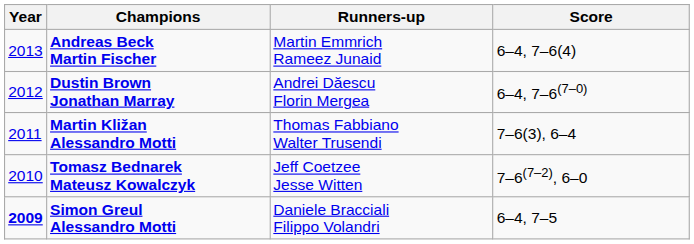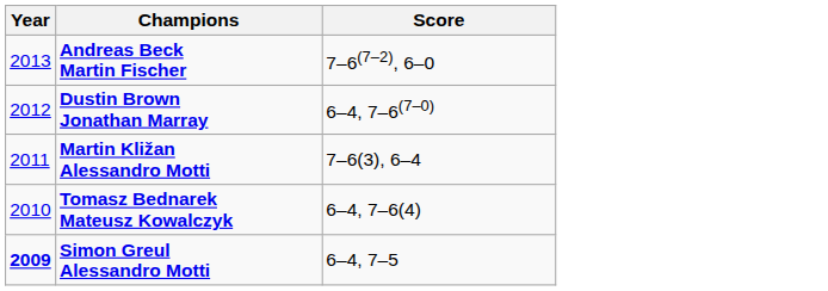- column: Runners-up | Martin Emmrich Rameez Junaid | Andrei Dăescu Florin Mergea | Thomas Fabbiano Walter Trusendi | Jeff Coetzee Jesse Witten | Daniele Bracciali Filippo Volandri
Andreas Beck Martin Fischer | Score: 6–4, 7–6(4) -> 7–6(7–2), 6–0
Tomasz Bednarek Mateusz Kowalczyk | Score: 7–6(7–2), 6–0 -> 6–4, 7–6(4)
